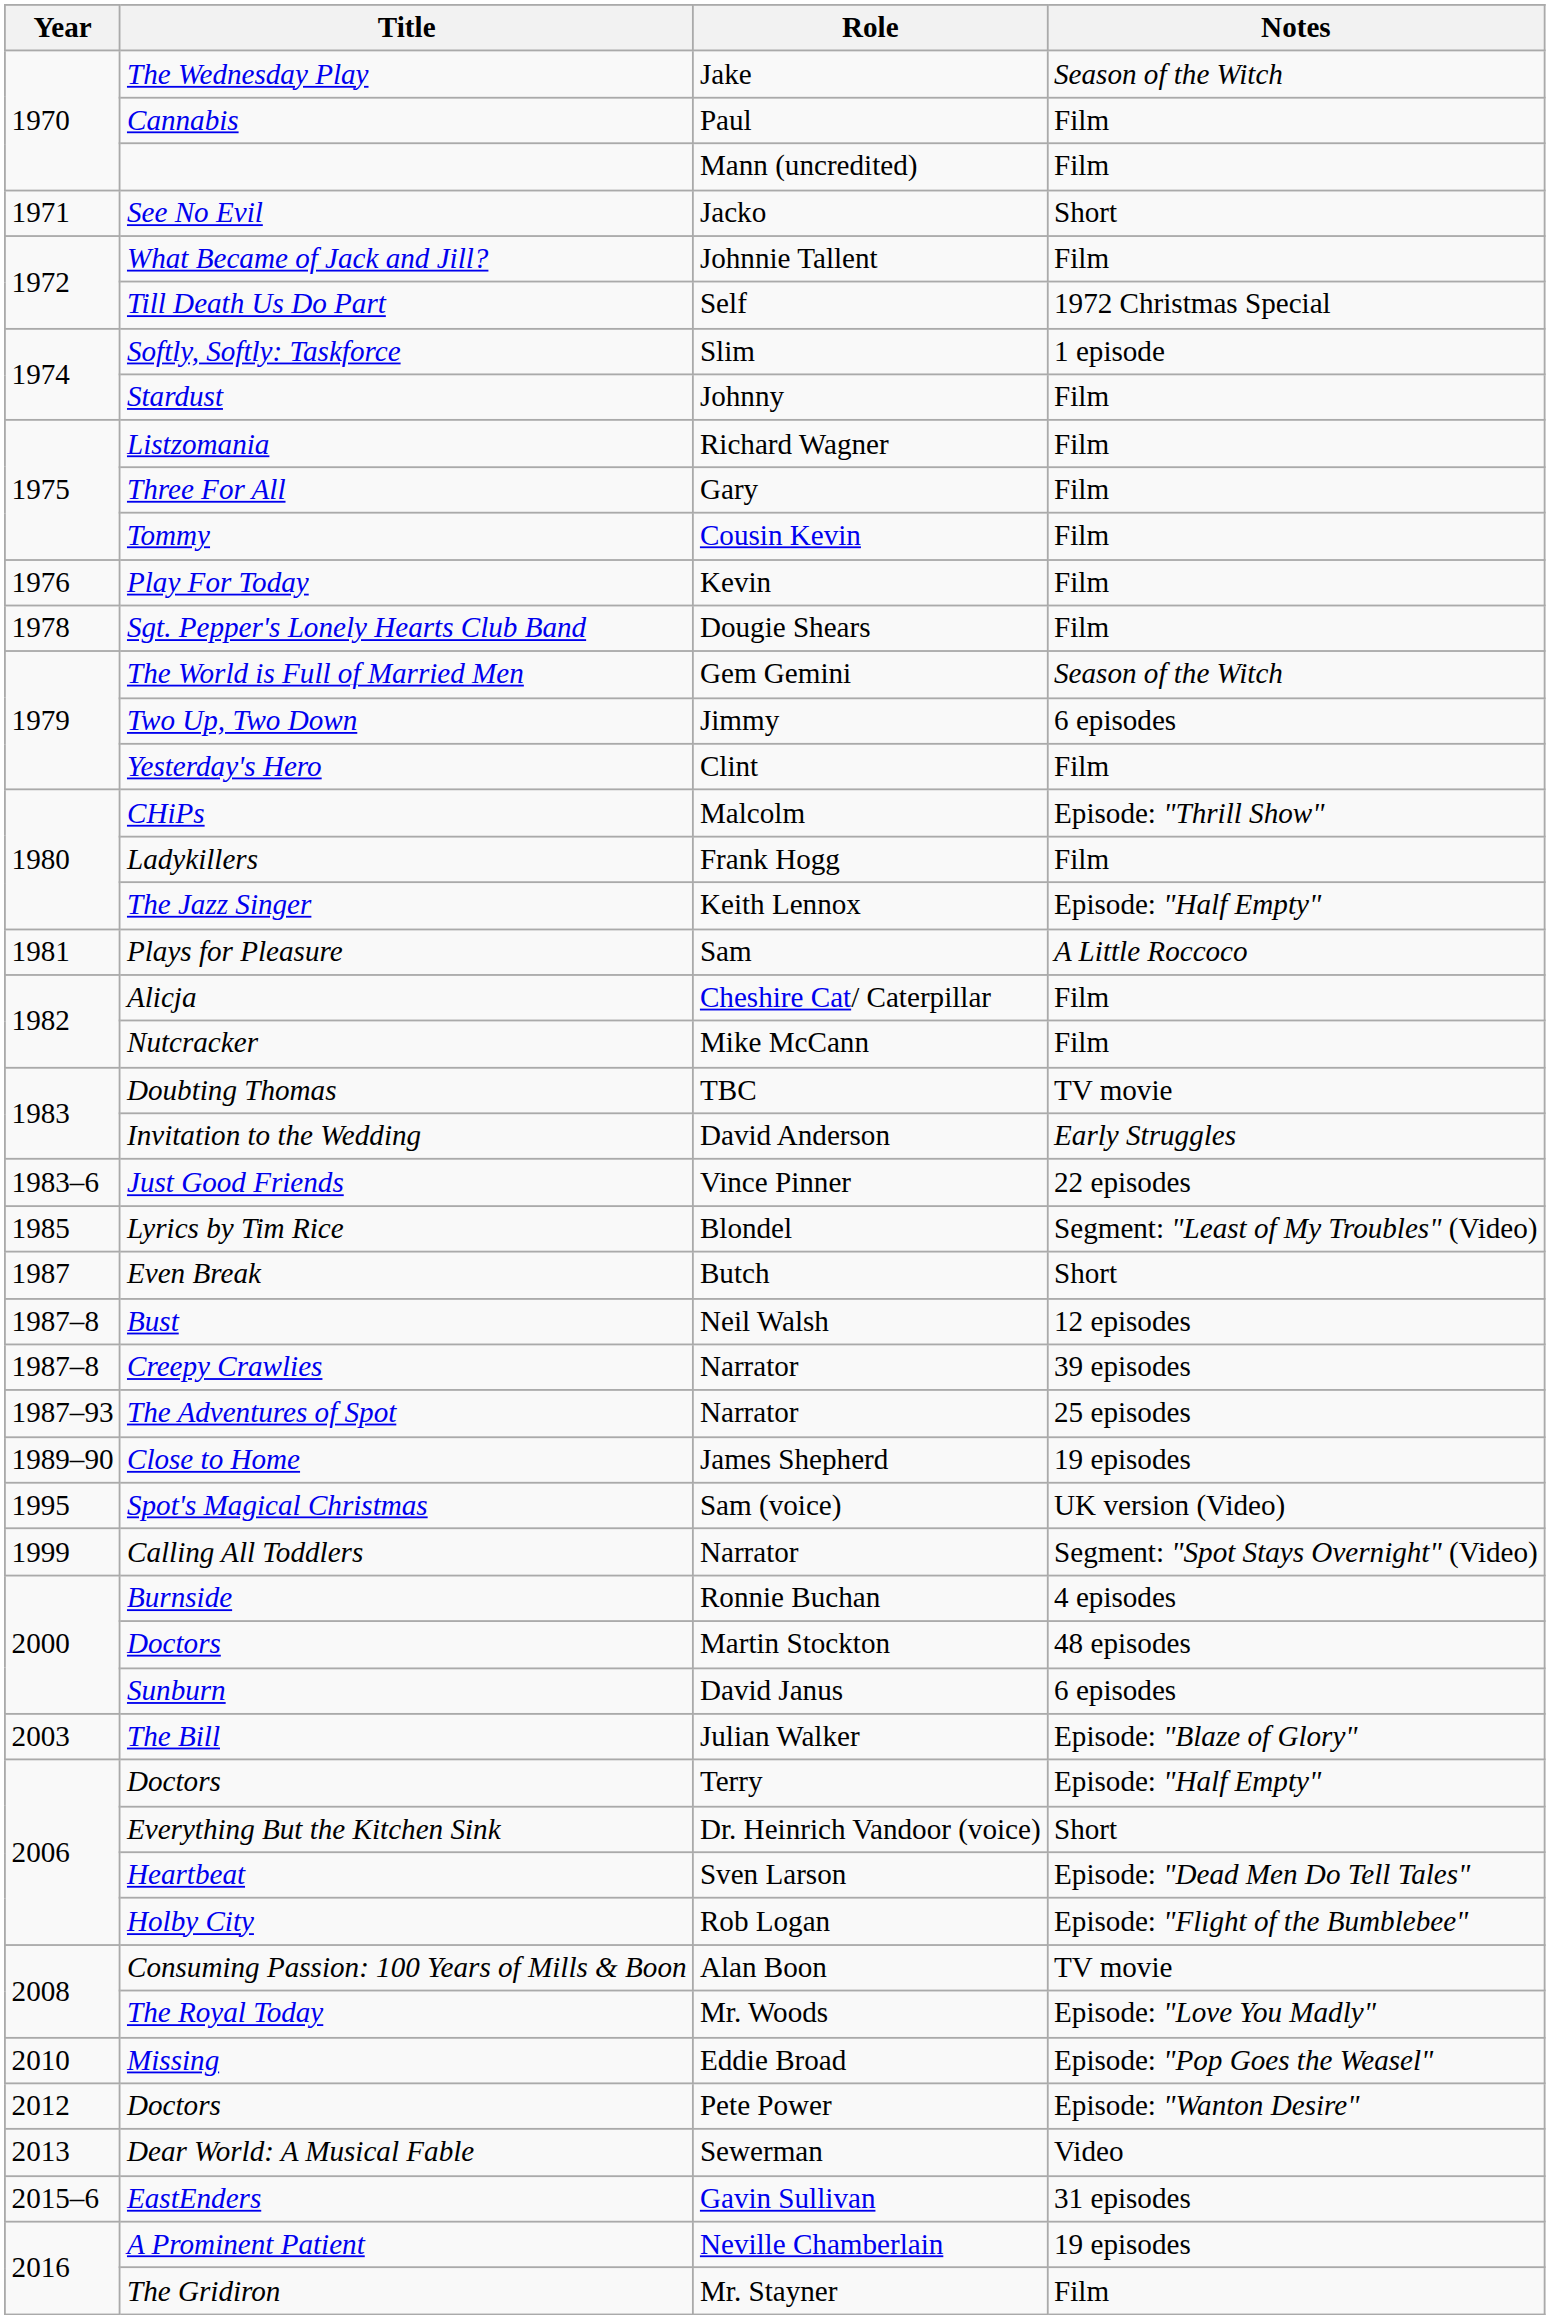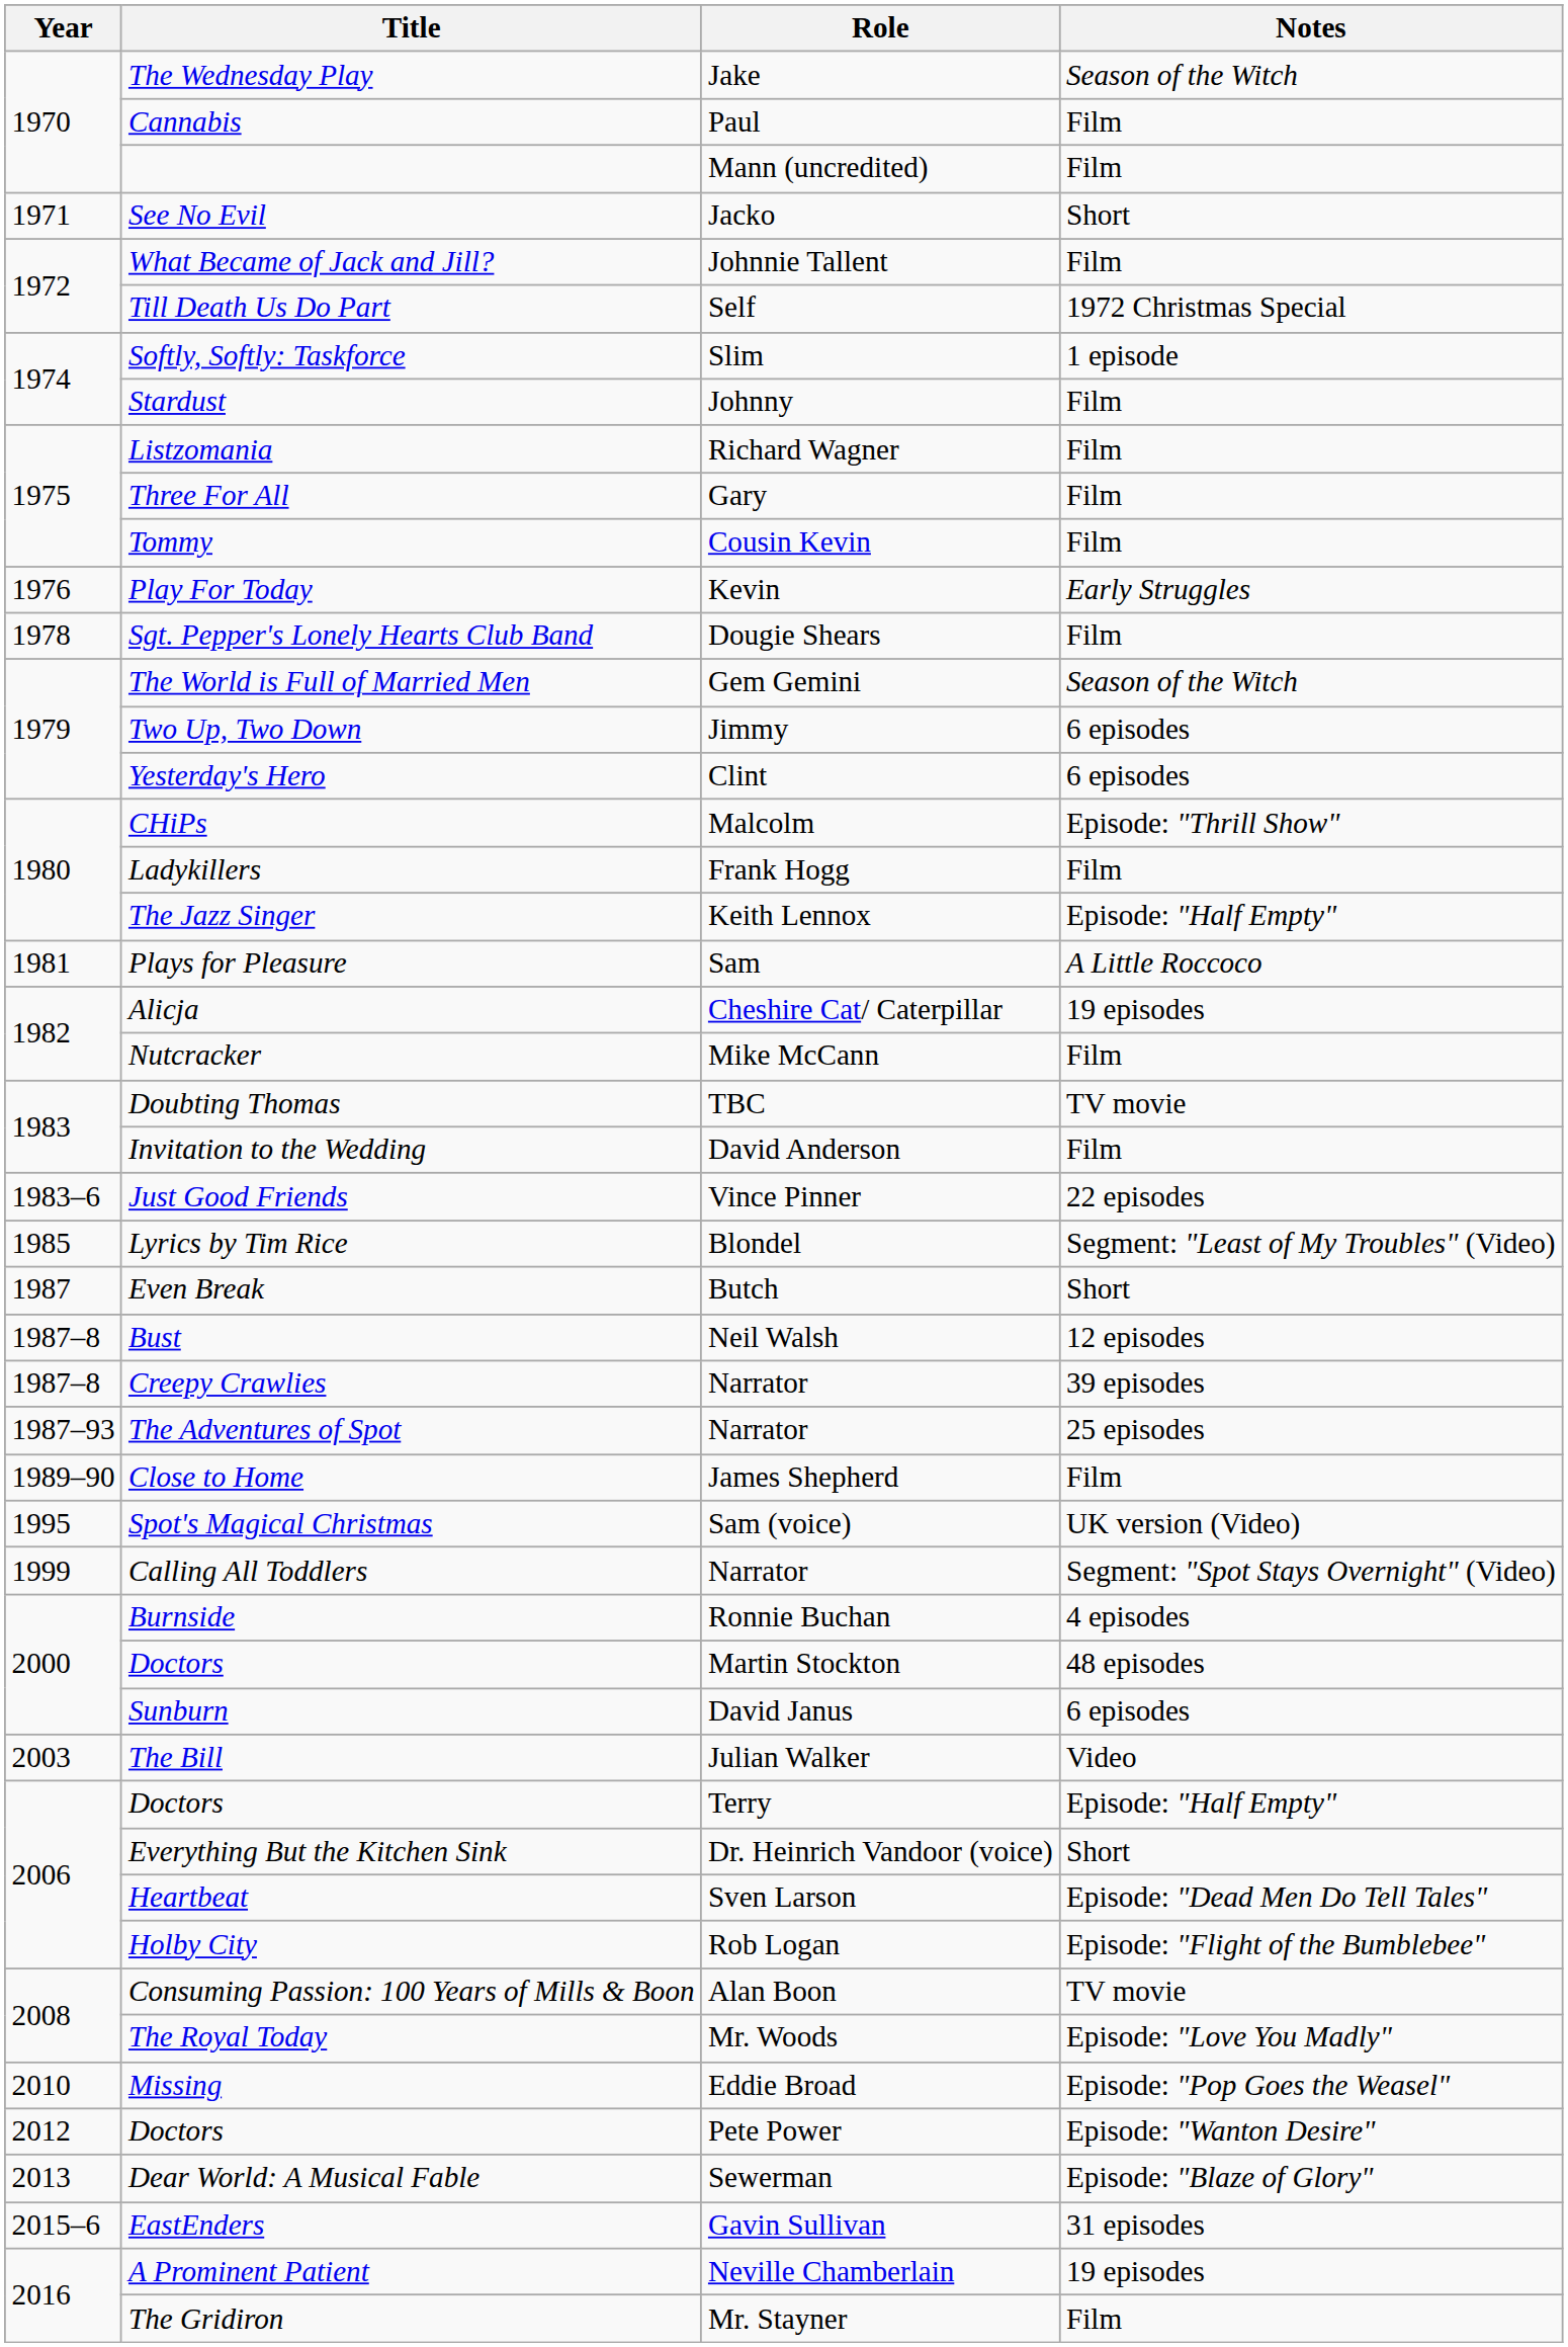Play For Today | Notes: Film -> Early Struggles
Yesterday's Hero | Notes: Film -> 6 episodes
Alicja | Notes: Film -> 19 episodes
Invitation to the Wedding | Notes: Early Struggles -> Film
Close to Home | Notes: 19 episodes -> Film
The Bill | Notes: Episode: "Blaze of Glory" -> Video
Dear World: A Musical Fable | Notes: Video -> Episode: "Blaze of Glory"
